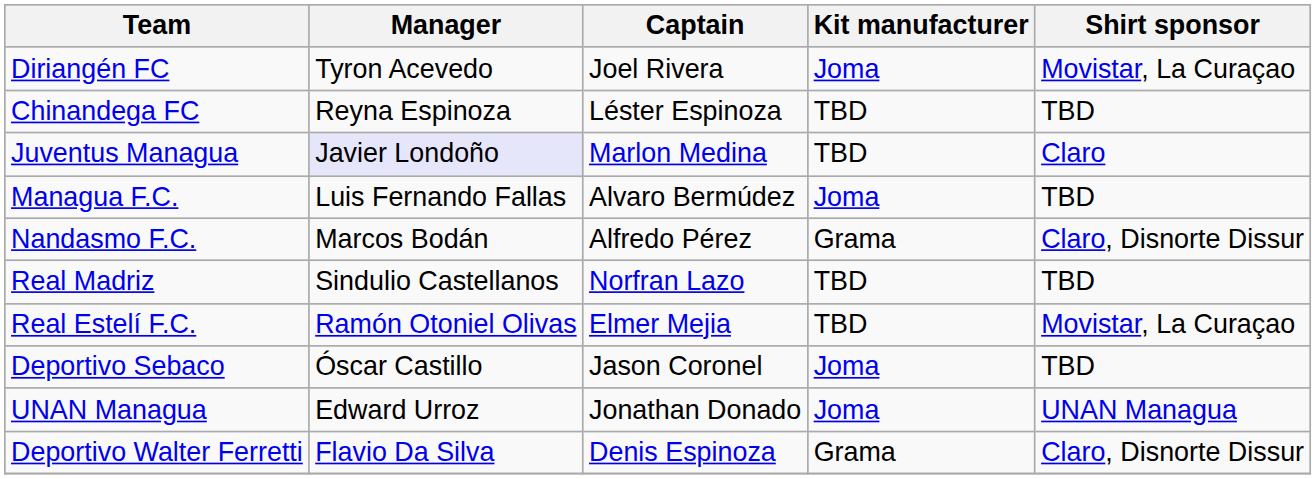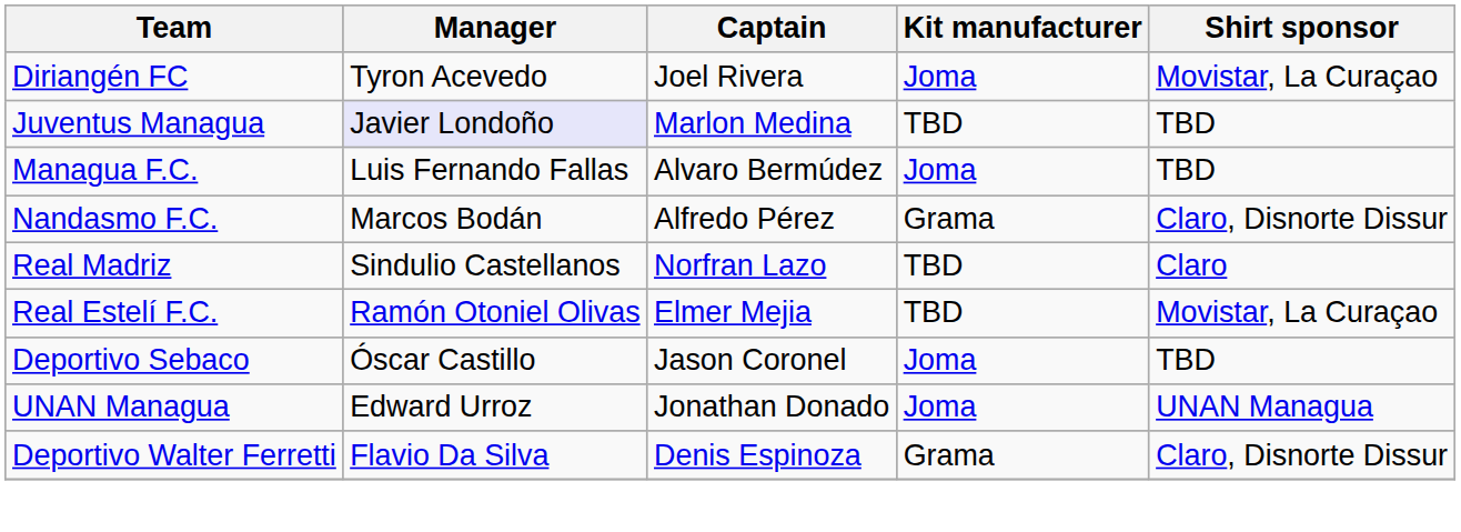- row: Chinandega FC | Reyna Espinoza | Léster Espinoza | TBD | TBD
Juventus Managua | Shirt sponsor: Claro -> TBD
Real Madriz | Shirt sponsor: TBD -> Claro
